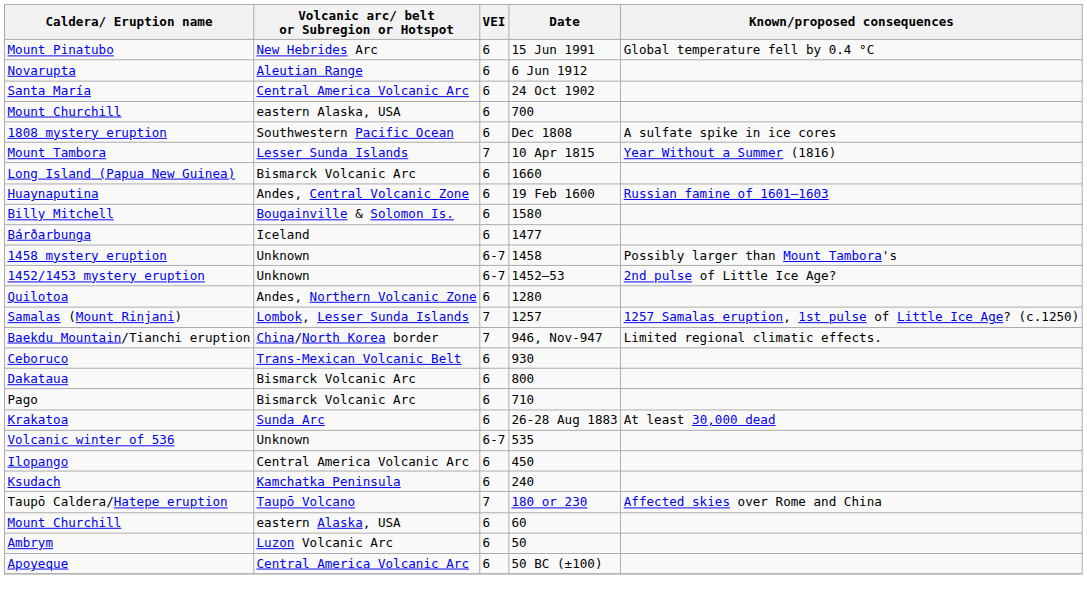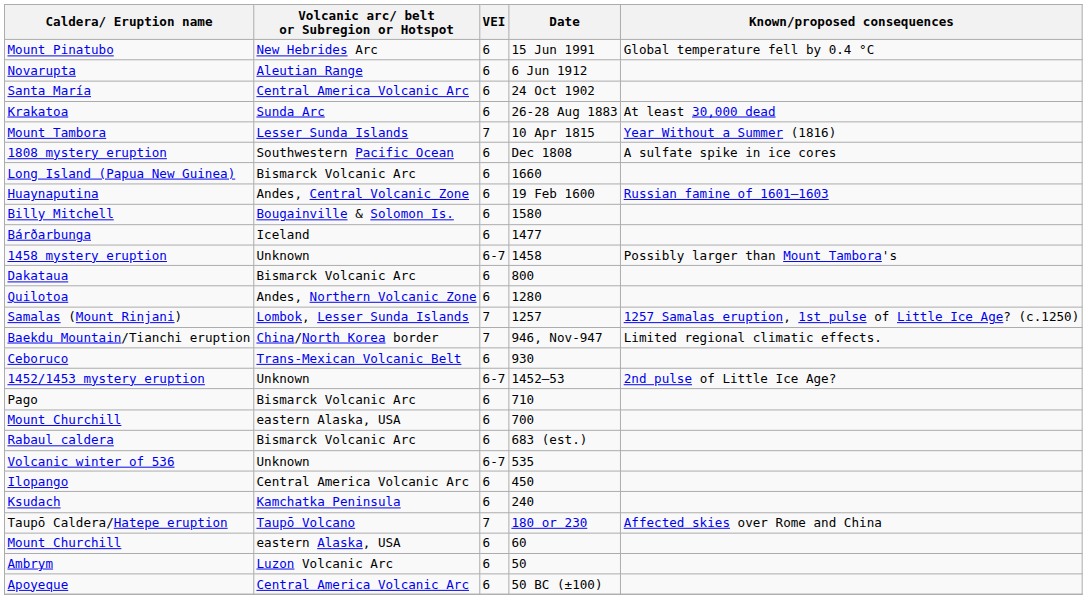rows swapped: Krakatoa <-> Mount Churchill / 700
rows swapped: Mount Tambora <-> 1808 mystery eruption
rows swapped: 1452/1453 mystery eruption <-> Dakataua
+ row: Rabaul caldera | Bismarck Volcanic Arc | 6 | 683 (est.)
